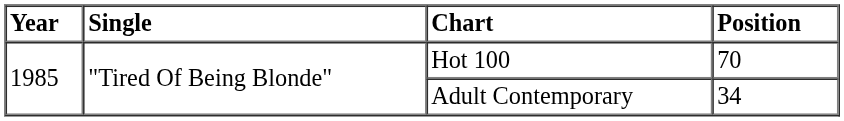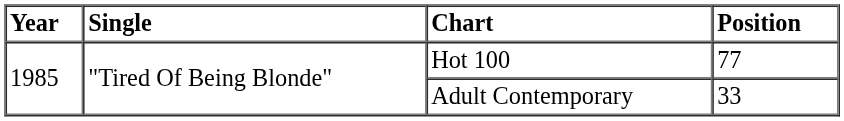Hot 100 | Position: 70 -> 77
Adult Contemporary | Position: 34 -> 33
